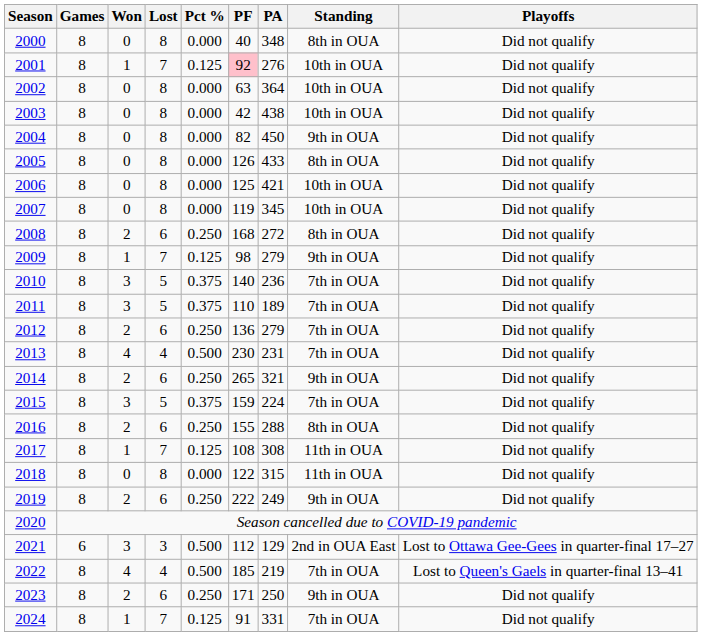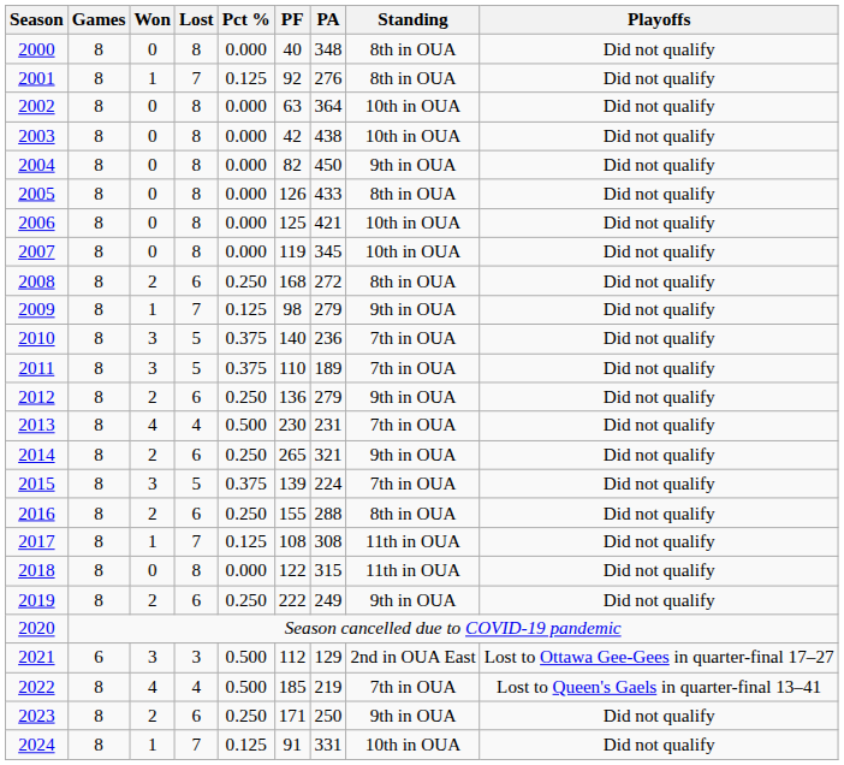2001 | PF: pink background -> no background
2001 | Standing: 10th in OUA -> 8th in OUA
2012 | Standing: 7th in OUA -> 9th in OUA
2015 | PF: 159 -> 139
2024 | Standing: 7th in OUA -> 10th in OUA
